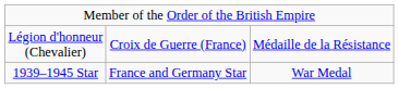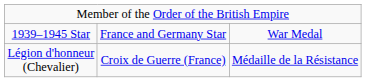rows swapped: 1939–1945 Star <-> Légion d'honneur (Chevalier)
